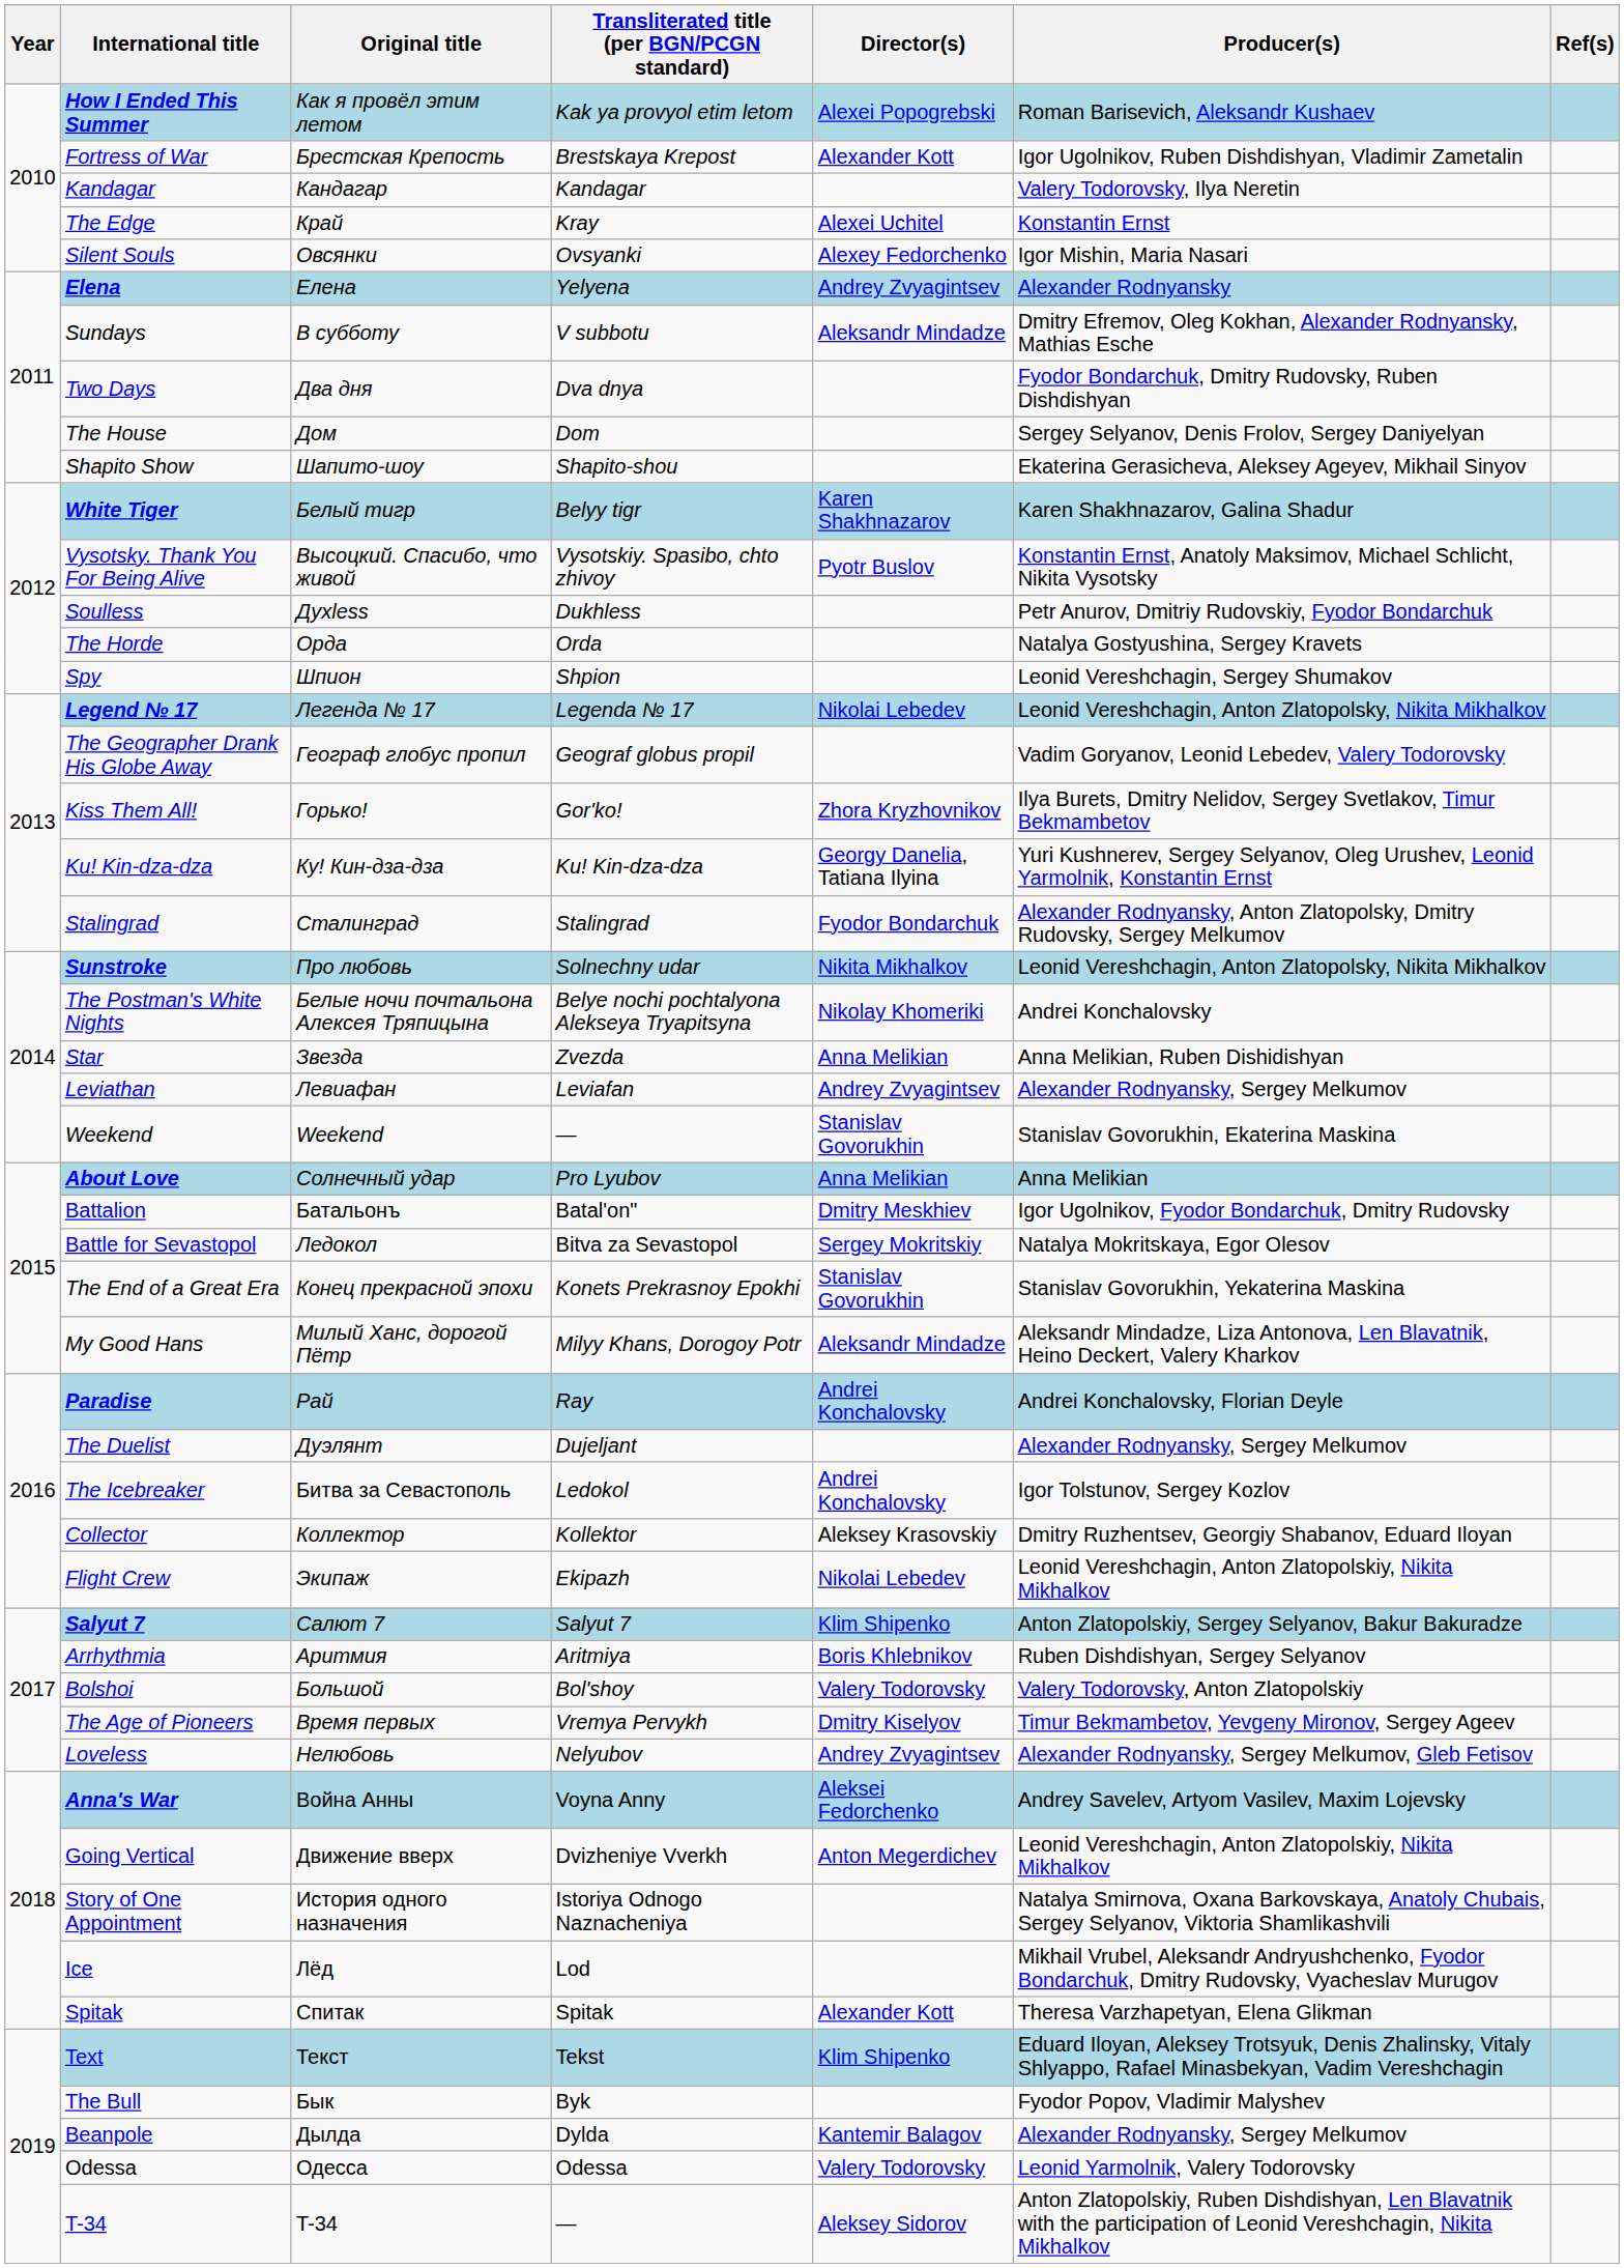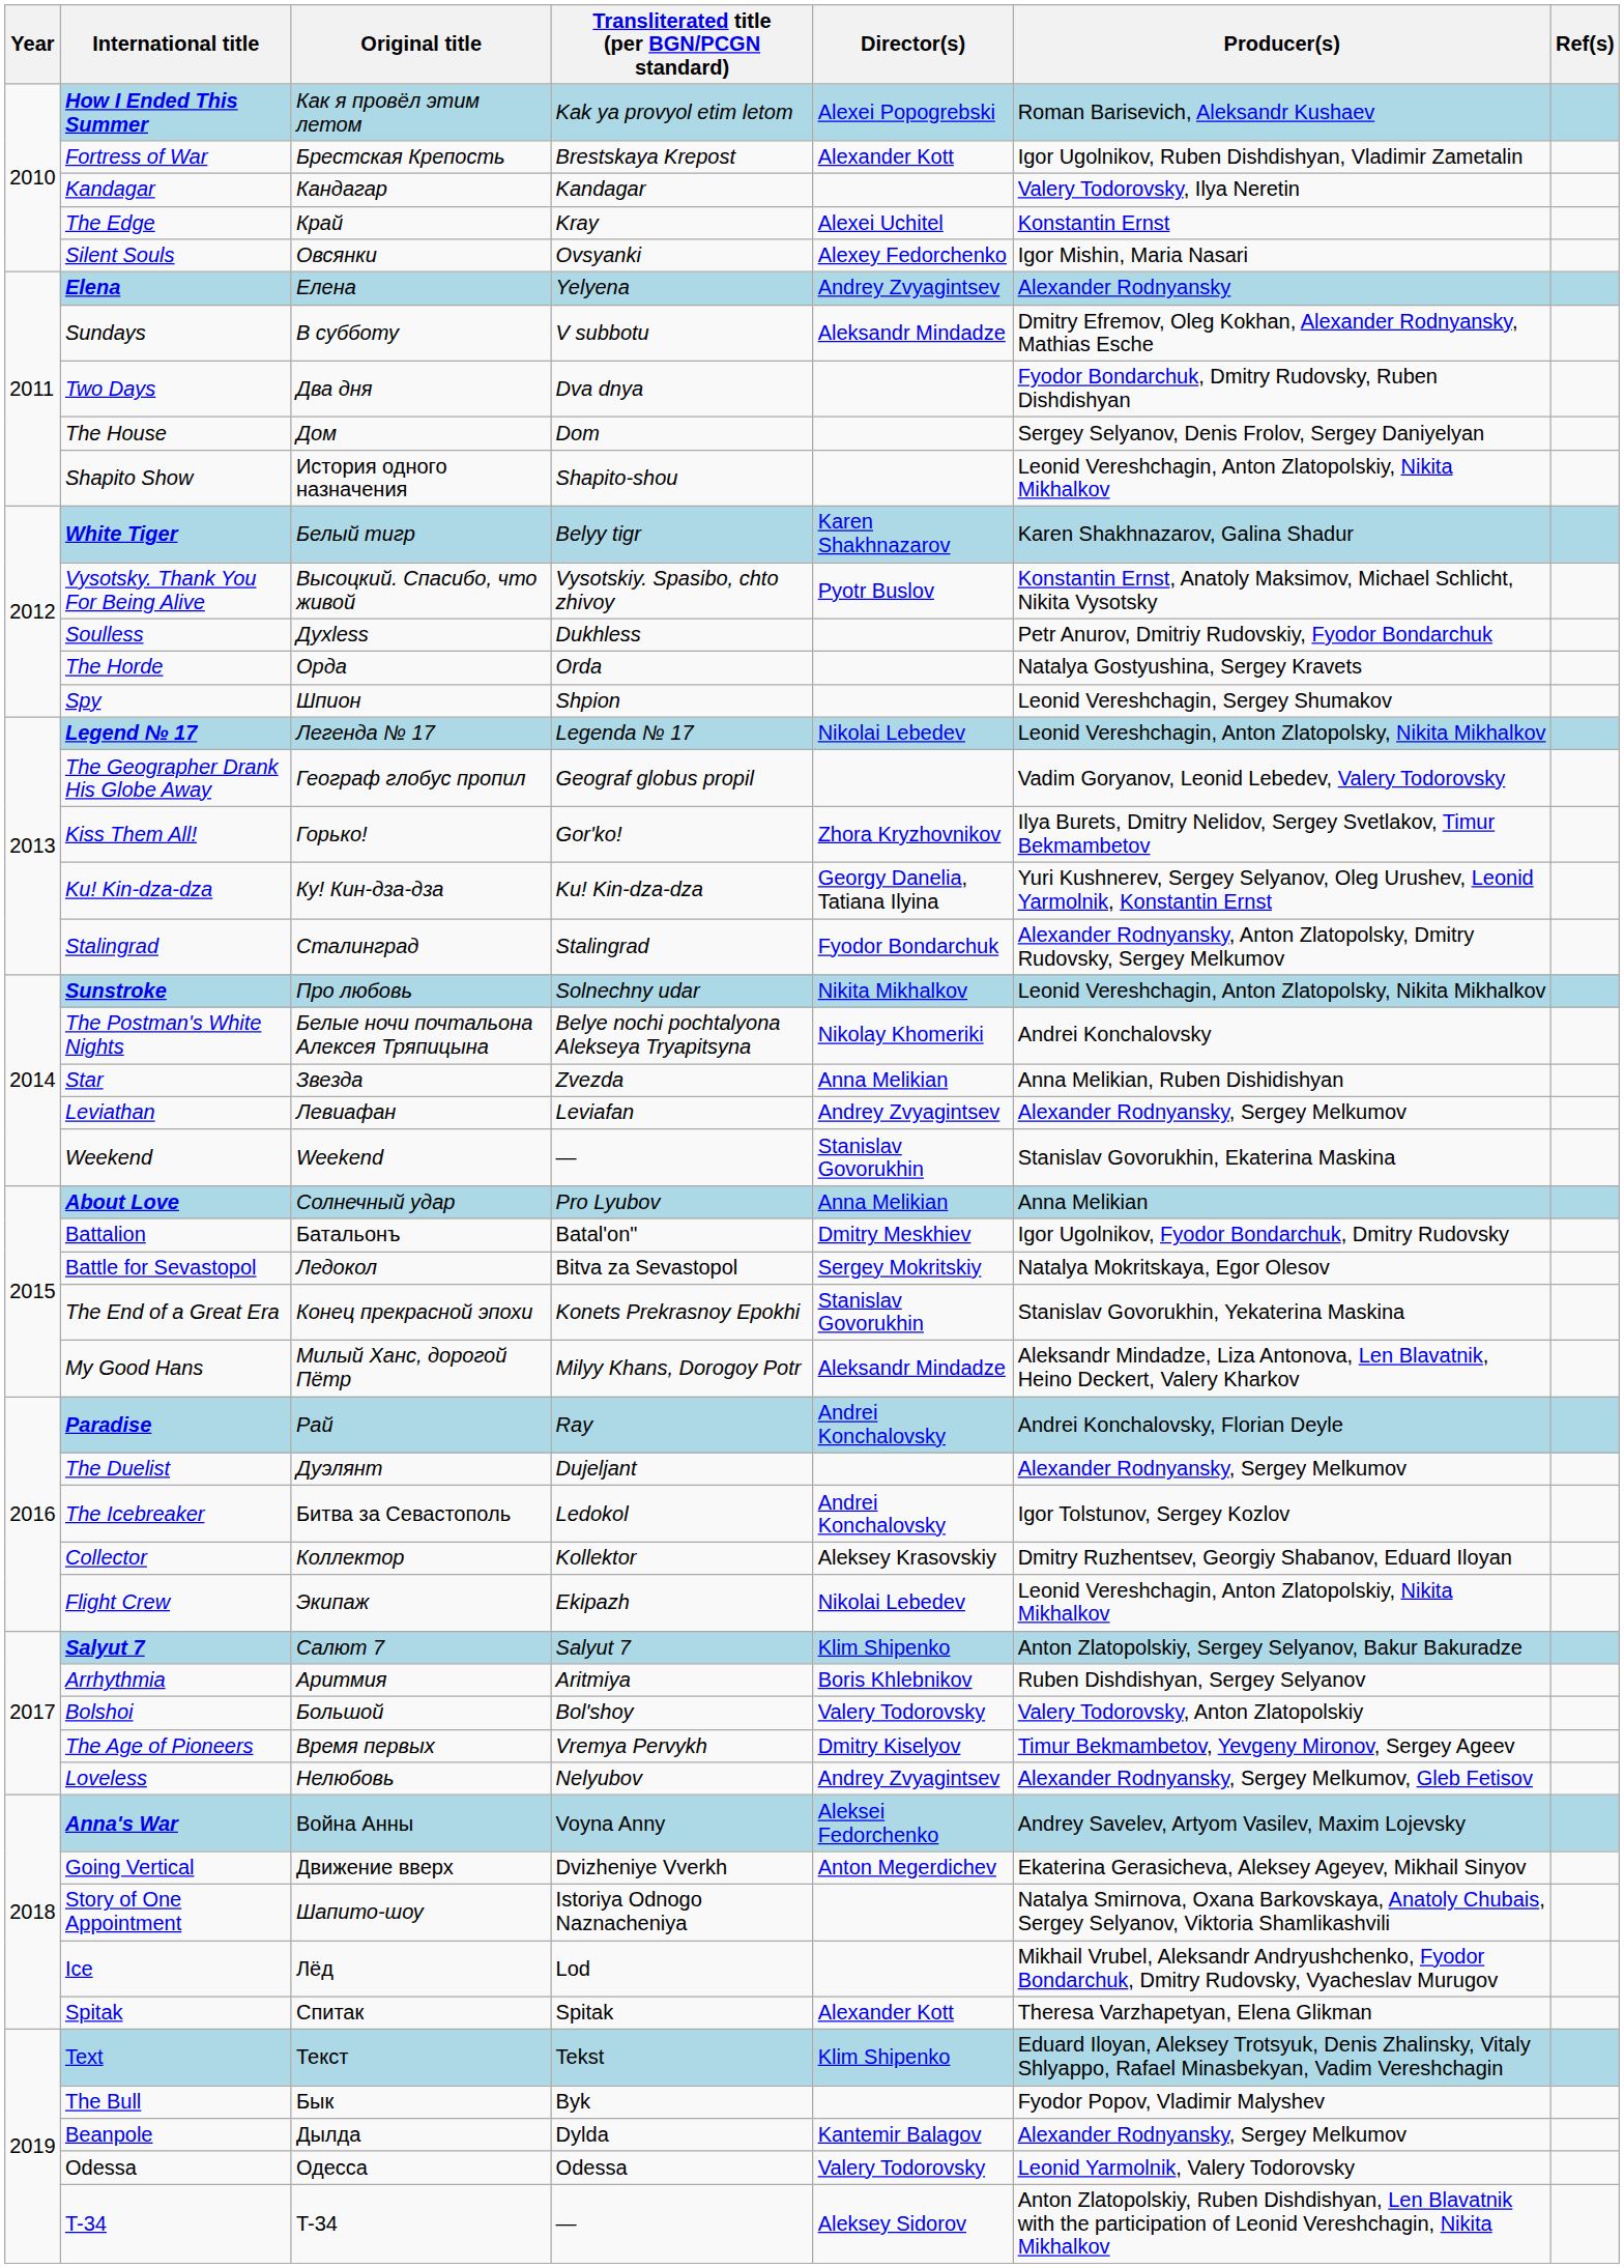Shapito Show | Original title: Шапито-шоу -> История одного назначения
Shapito Show | Producer(s): Ekaterina Gerasicheva, Aleksey Ageyev, Mikhail Sinyov -> Leonid Vereshchagin, Anton Zlatopolskiy, Nikita Mikhalkov
Going Vertical | Producer(s): Leonid Vereshchagin, Anton Zlatopolskiy, Nikita Mikhalkov -> Ekaterina Gerasicheva, Aleksey Ageyev, Mikhail Sinyov
Story of One Appointment | Original title: История одного назначения -> Шапито-шоу
